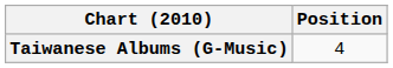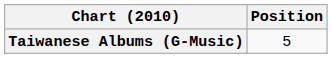Taiwanese Albums (G-Music) | Position: 4 -> 5
